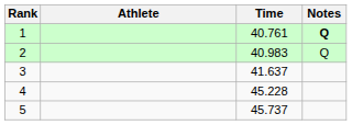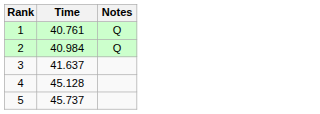- column: Athlete
1 | Notes: bold -> normal
2 | Time: 40.983 -> 40.984
4 | Time: 45.228 -> 45.128
